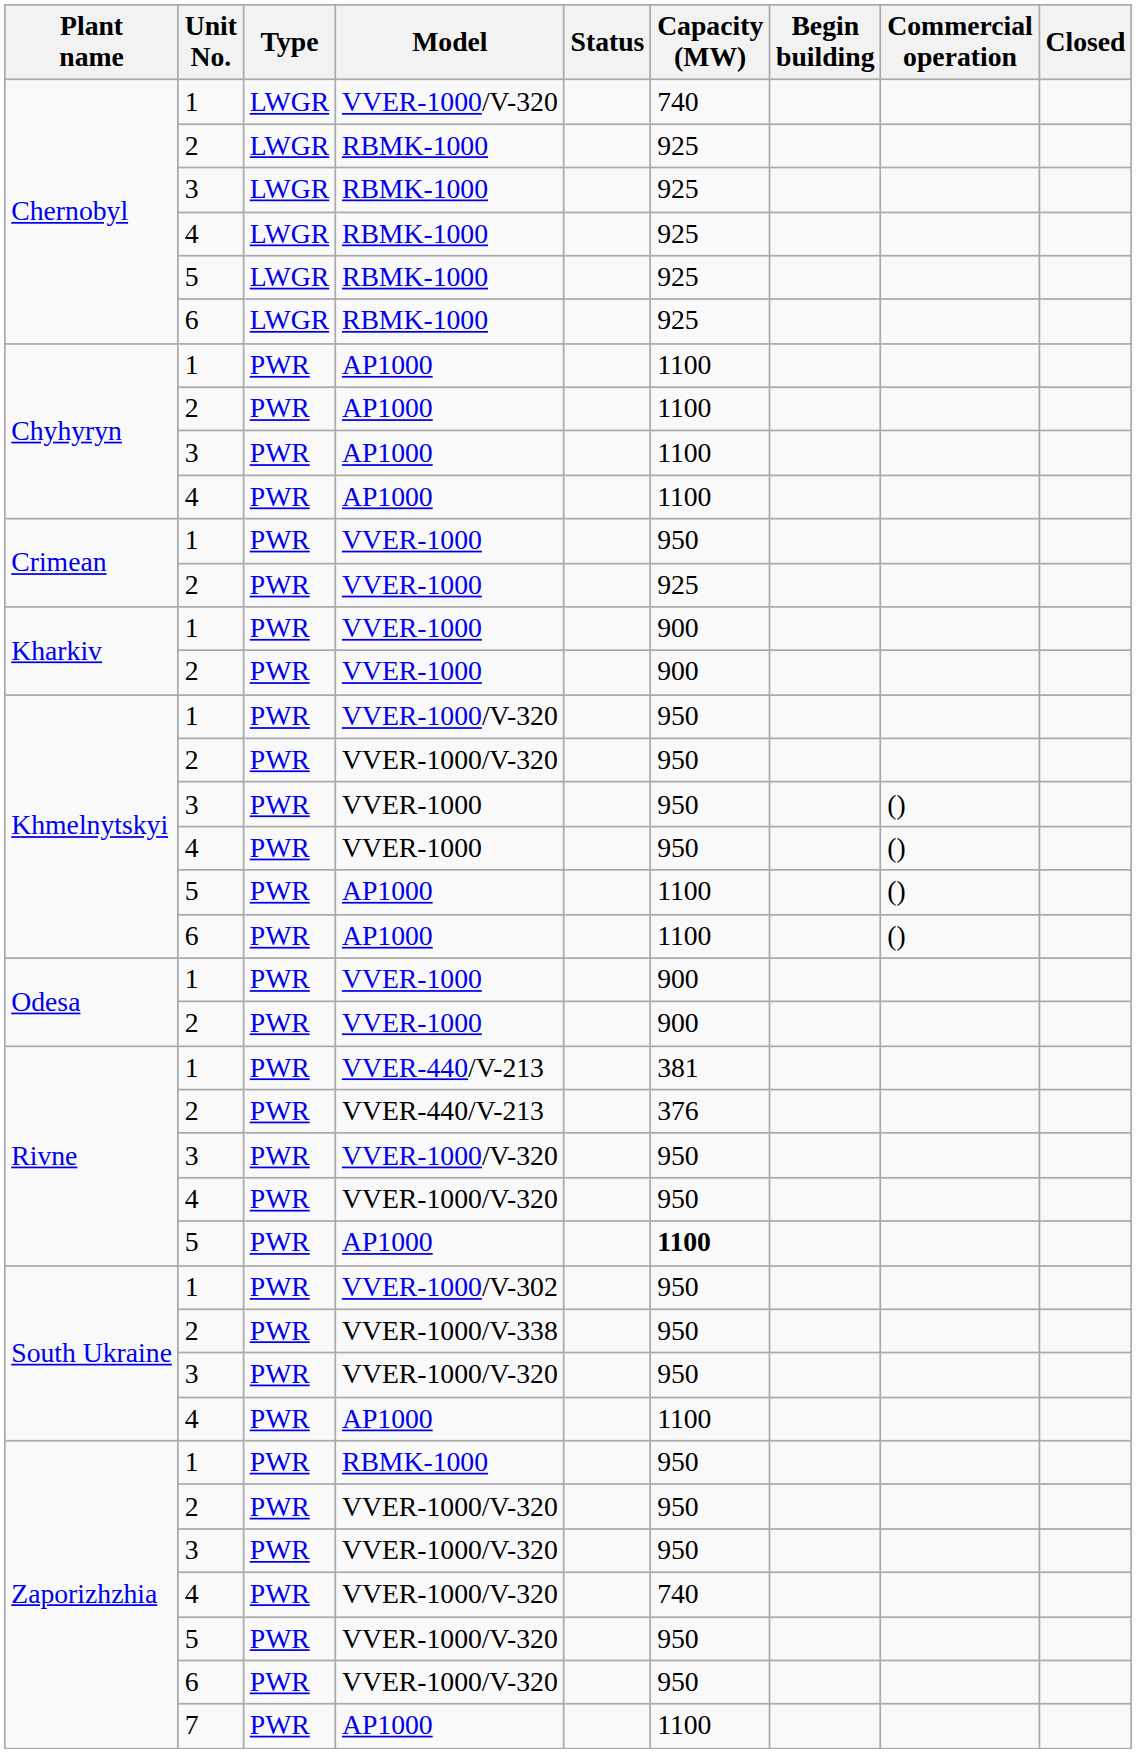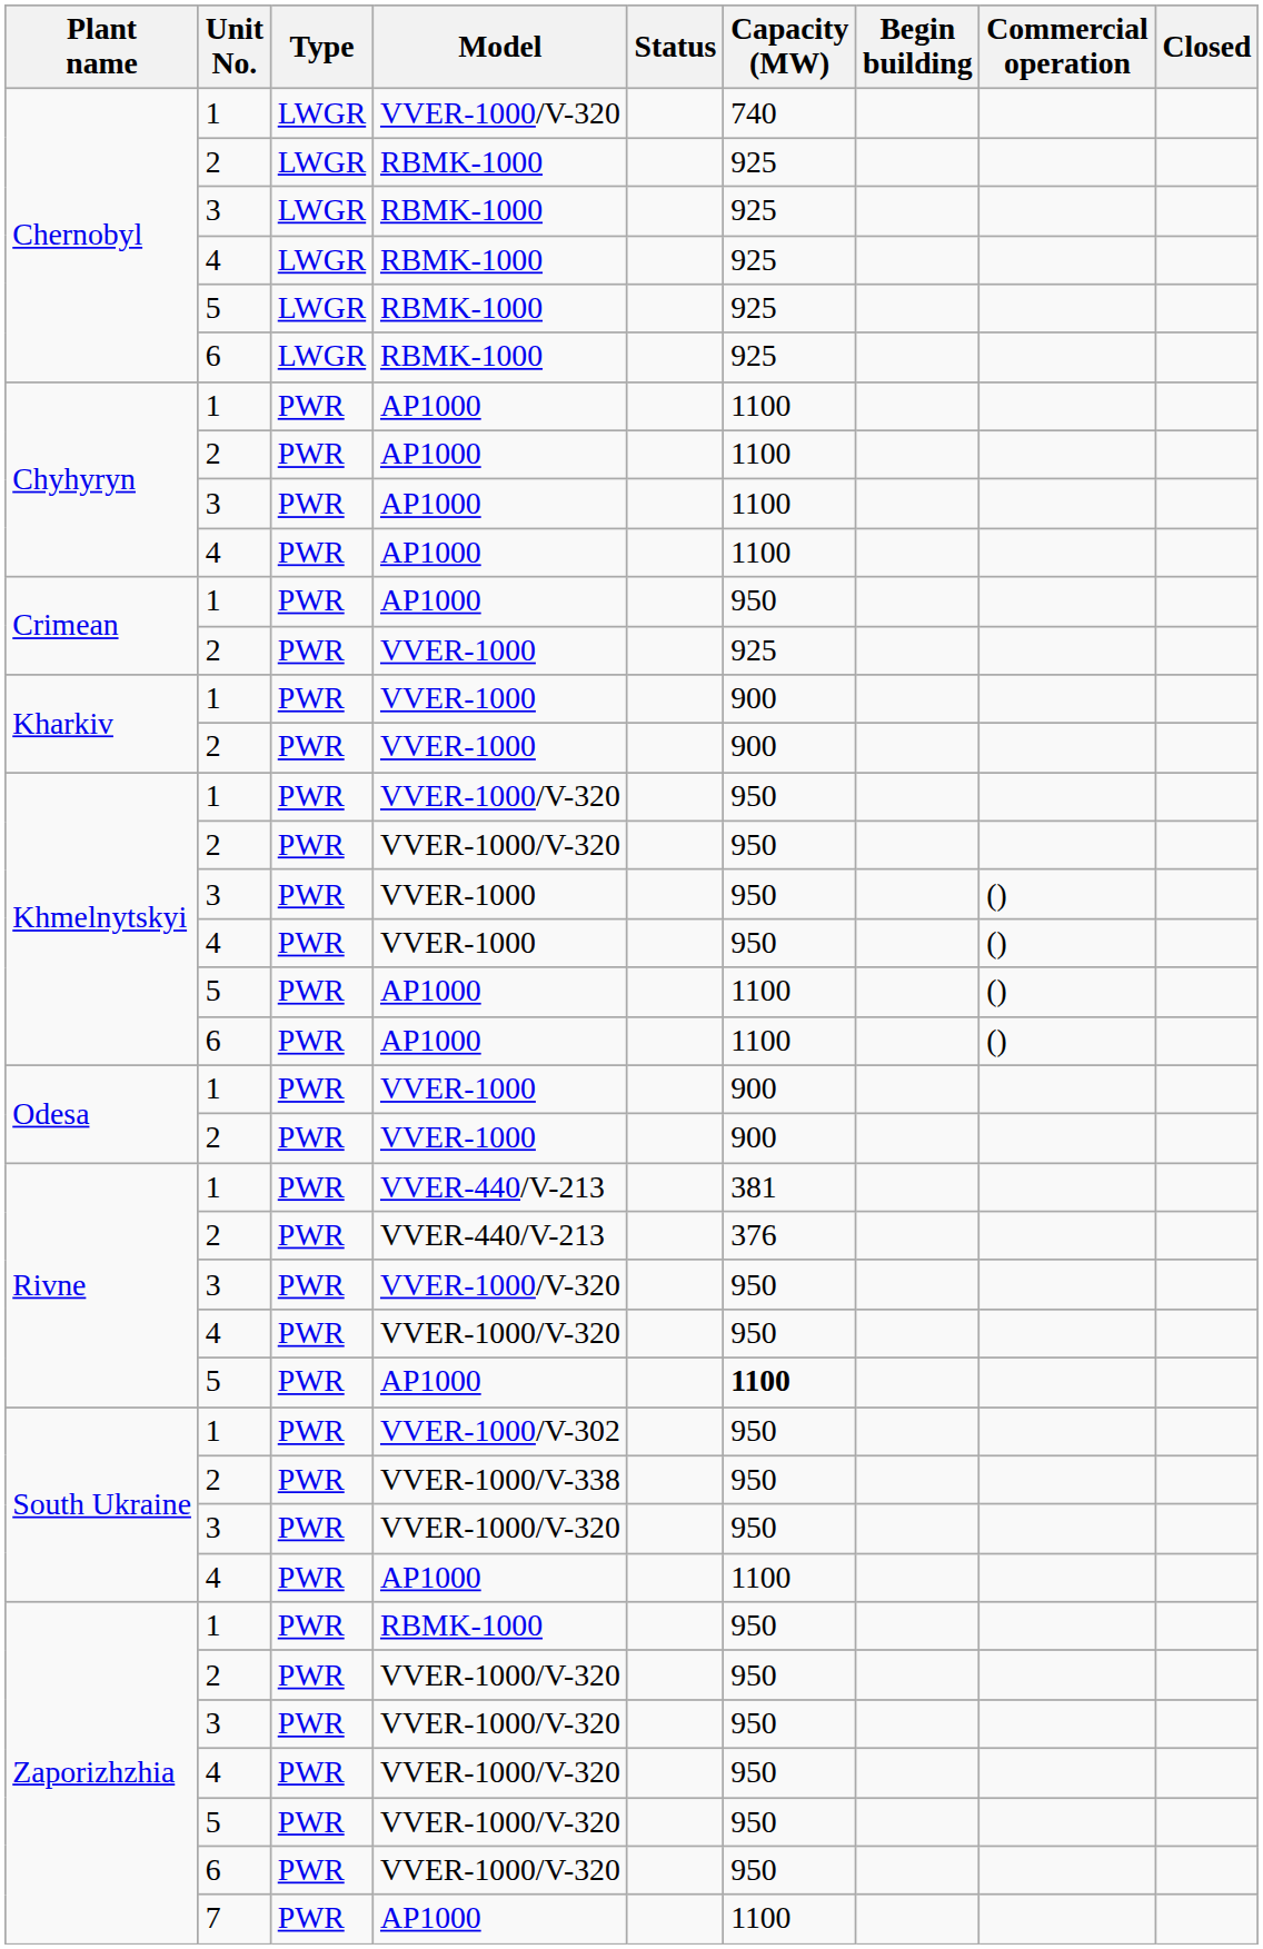Crimean / 1 | Model: VVER-1000 -> AP1000
Zaporizhzhia / 4 | Capacity (MW): 740 -> 950
